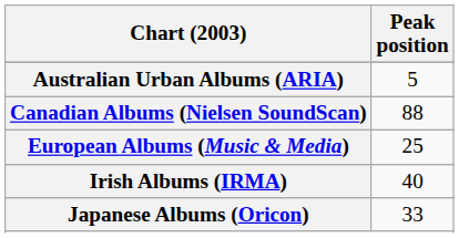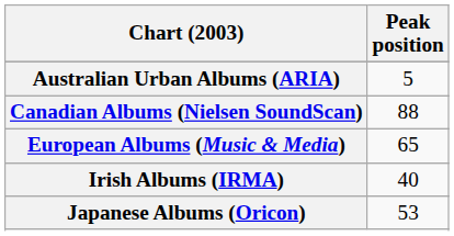European Albums (Music & Media) | Peak position: 25 -> 65
Japanese Albums (Oricon) | Peak position: 33 -> 53
